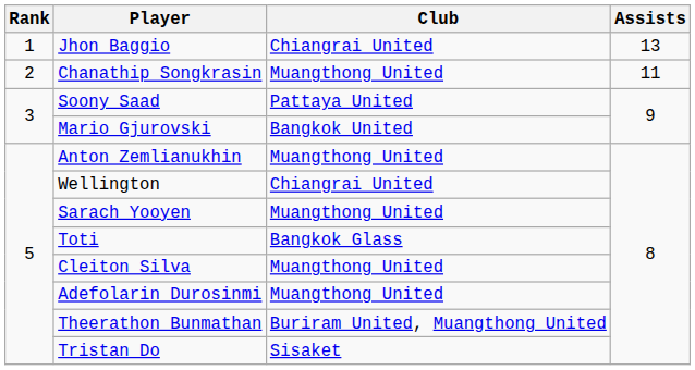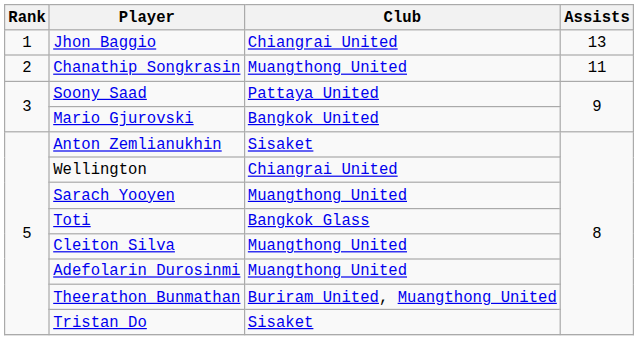Anton Zemlianukhin | Club: Muangthong United -> Sisaket
